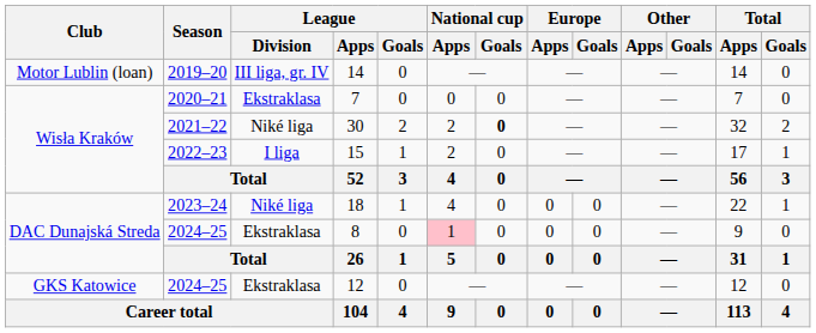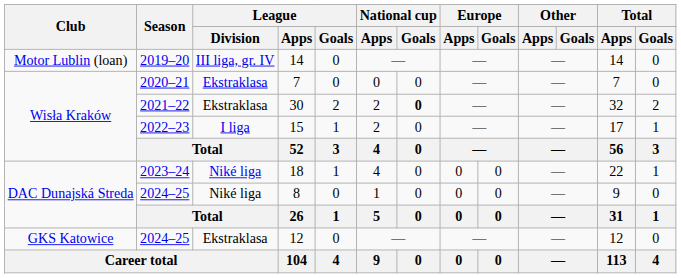30 | League / Division: Niké liga -> Ekstraklasa
8 | League / Division: Ekstraklasa -> Niké liga
8 | National cup / Apps: pink background -> no background
